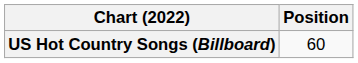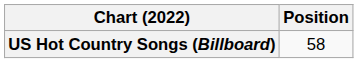US Hot Country Songs (Billboard) | Position: 60 -> 58
